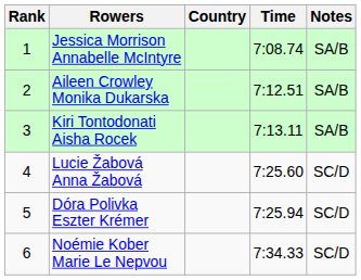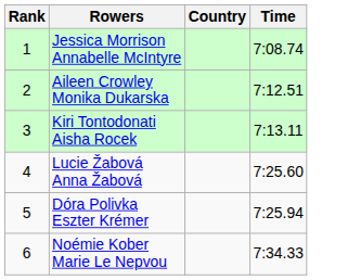- column: Notes | SA/B | SA/B | SA/B | SC/D | SC/D | SC/D
